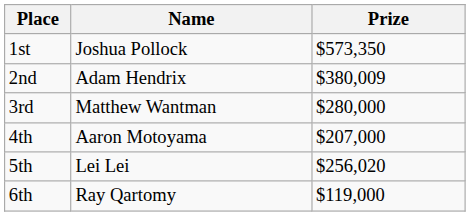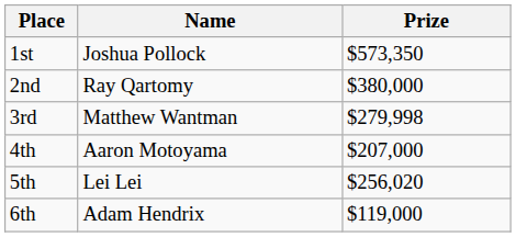2nd | Name: Adam Hendrix -> Ray Qartomy
2nd | Prize: $380,009 -> $380,000
3rd | Prize: $280,000 -> $279,998
6th | Name: Ray Qartomy -> Adam Hendrix
